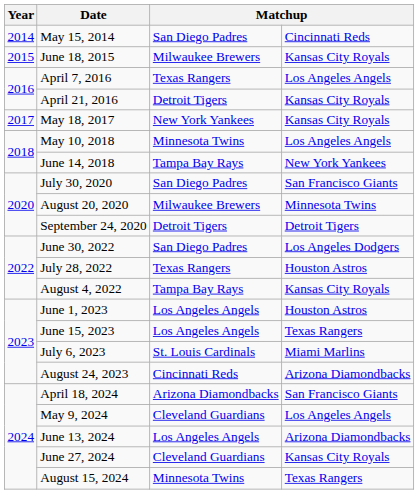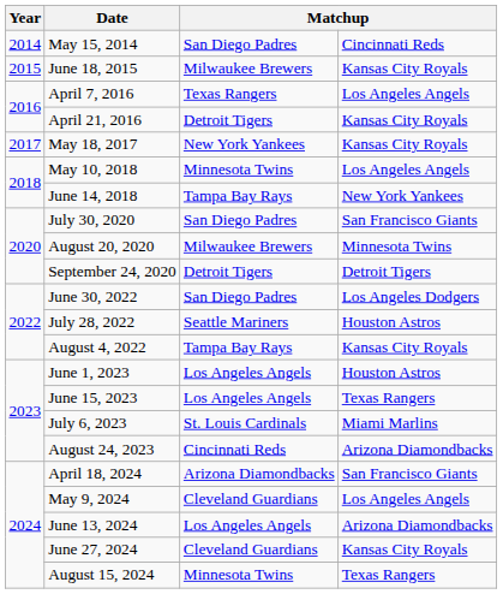July 28, 2022 | column 3: Texas Rangers -> Seattle Mariners
